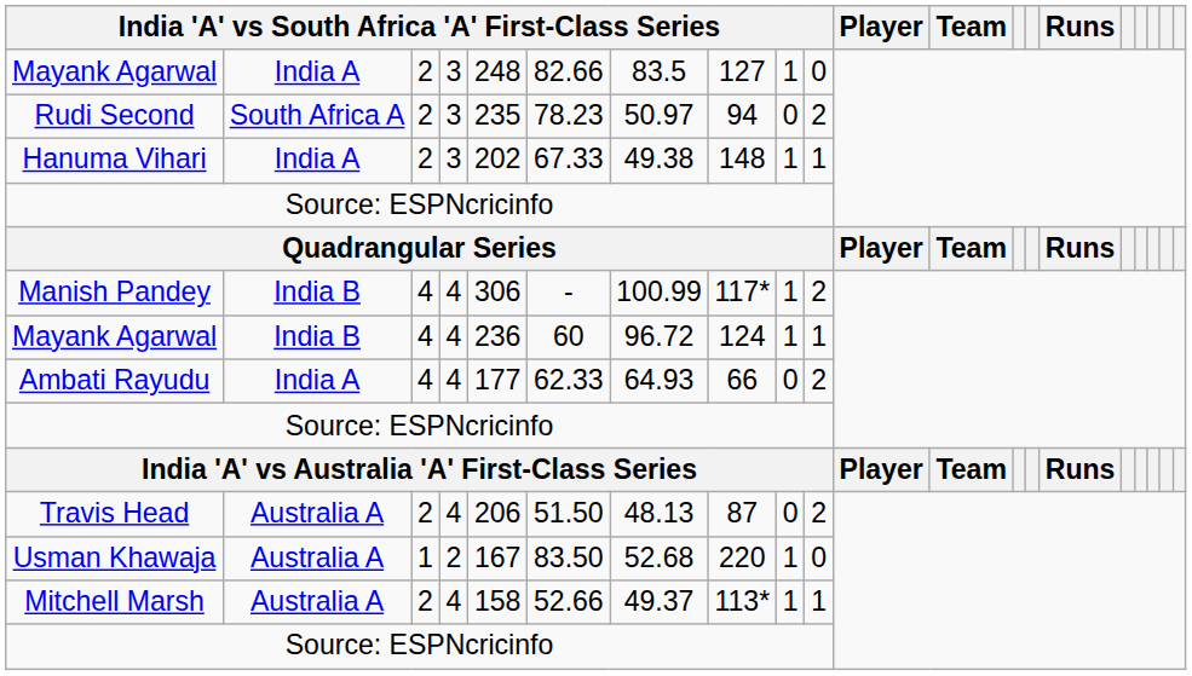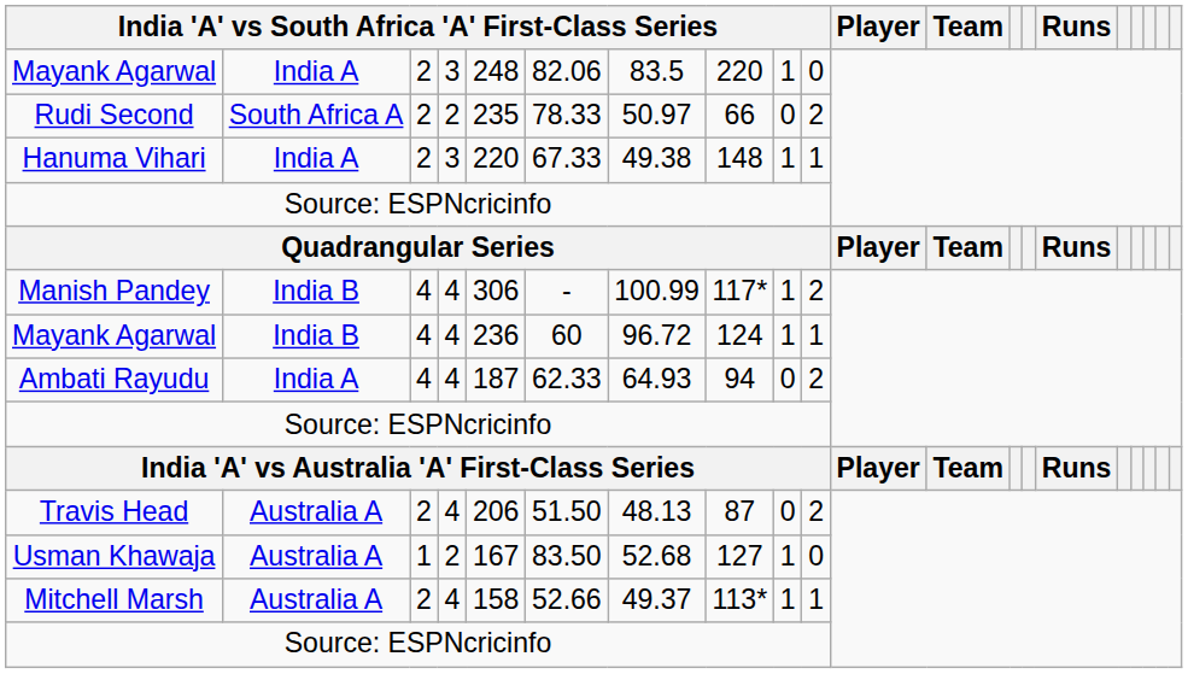Mayank Agarwal / India A | column 6: 82.66 -> 82.06
Mayank Agarwal / India A | column 8: 127 -> 220
Rudi Second | column 4: 3 -> 2
Rudi Second | column 6: 78.23 -> 78.33
Rudi Second | column 8: 94 -> 66
Hanuma Vihari | column 5: 202 -> 220
Ambati Rayudu | column 5: 177 -> 187
Ambati Rayudu | column 8: 66 -> 94
Usman Khawaja | column 8: 220 -> 127
